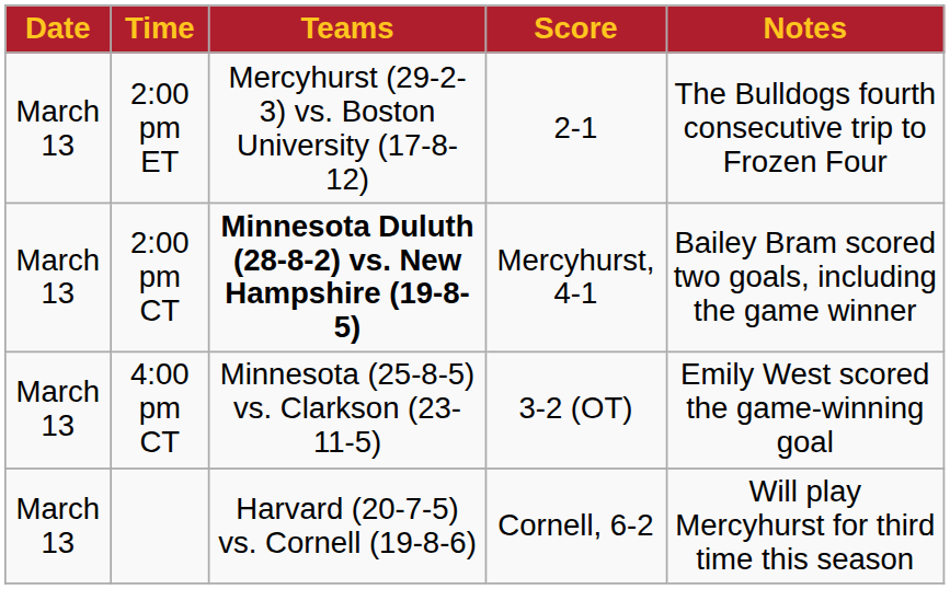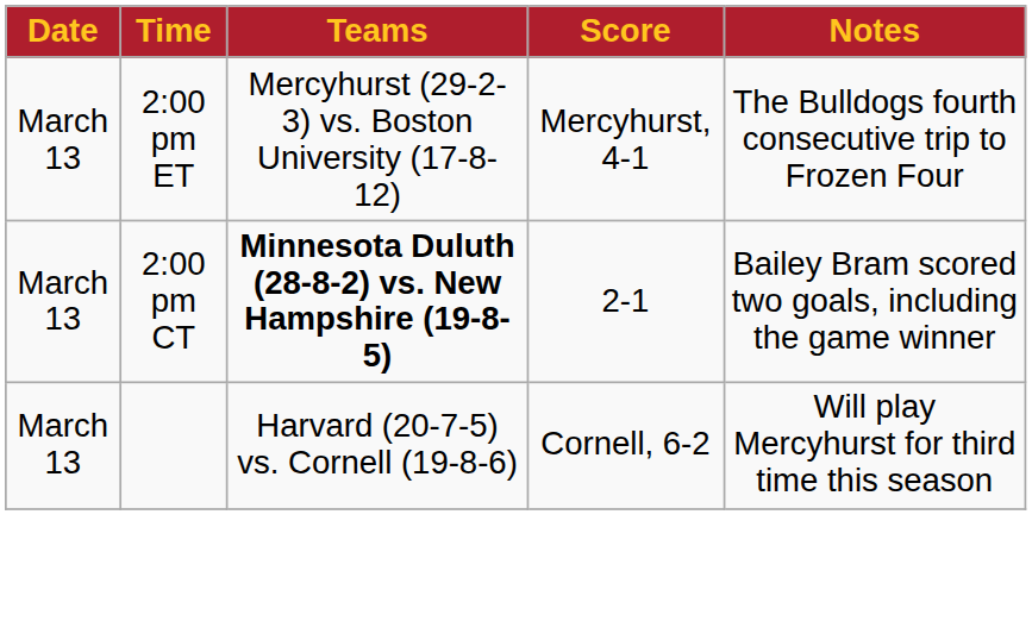2:00 pm ET | Score: 2-1 -> Mercyhurst, 4-1
2:00 pm CT | Score: Mercyhurst, 4-1 -> 2-1
- row: March 13 | 4:00 pm CT | Minnesota (25-8-5) vs. Clarkson (23-11-5) | 3-2 (OT) | Emily West scored the game-winning goal
